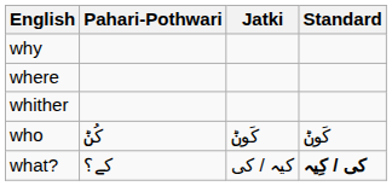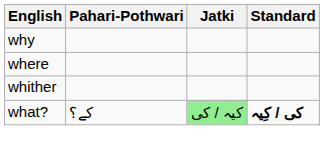- row: who | کُݨ | کَوݨ | کَوݨ
what? | Jatki: no background -> lightgreen background
